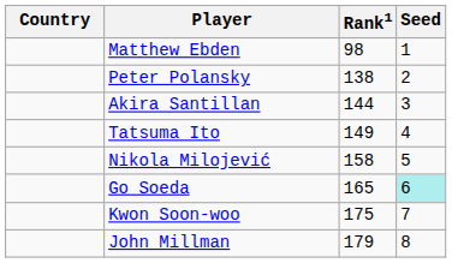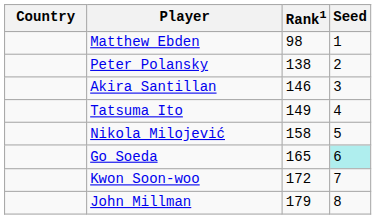Akira Santillan | Rank1: 144 -> 146
Kwon Soon-woo | Rank1: 175 -> 172
